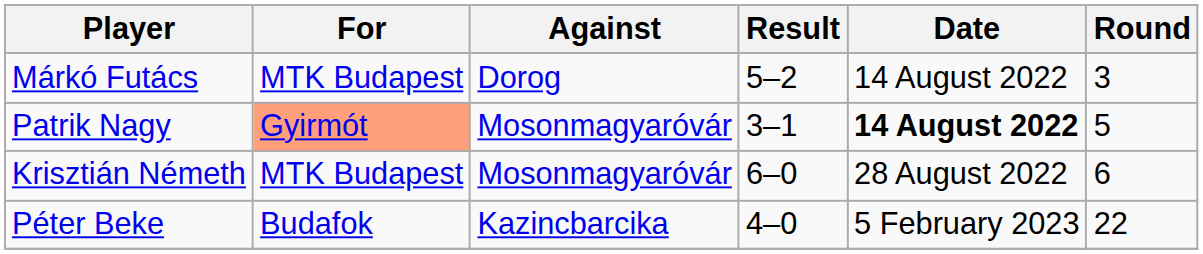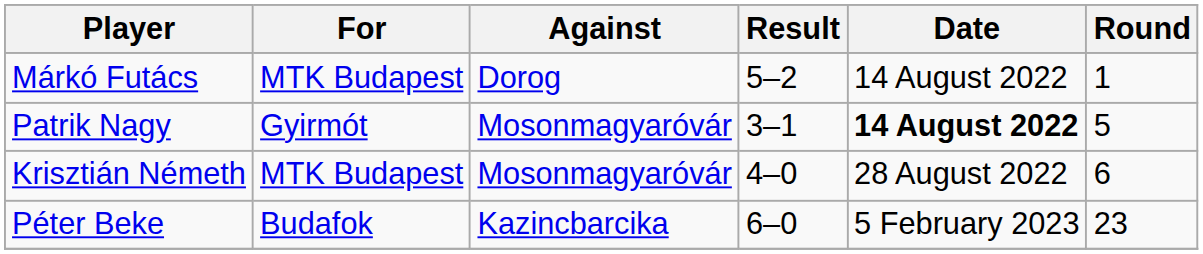Márkó Futács | Round: 3 -> 1
Patrik Nagy | For: lightsalmon background -> no background
Krisztián Németh | Result: 6–0 -> 4–0
Péter Beke | Result: 4–0 -> 6–0
Péter Beke | Round: 22 -> 23
